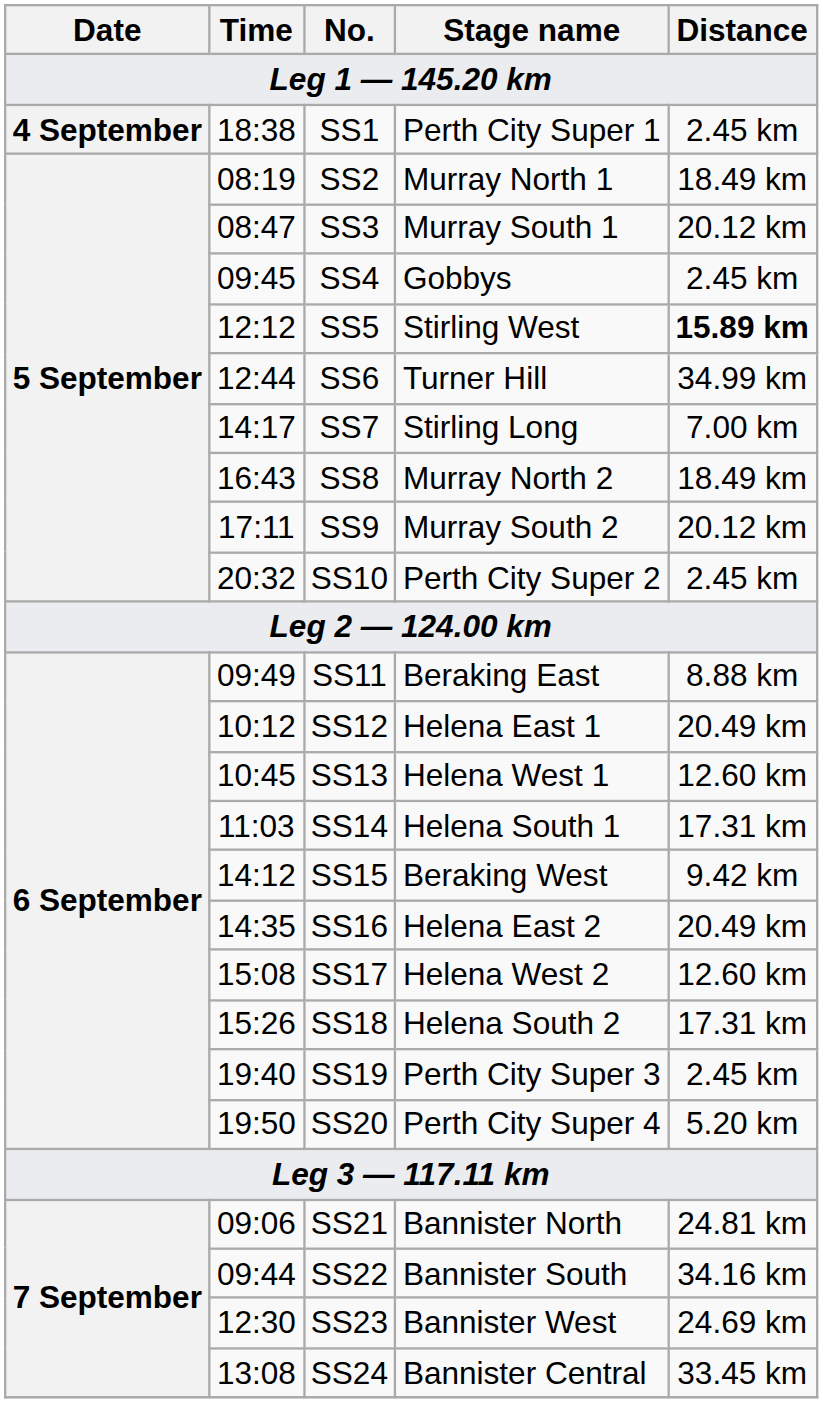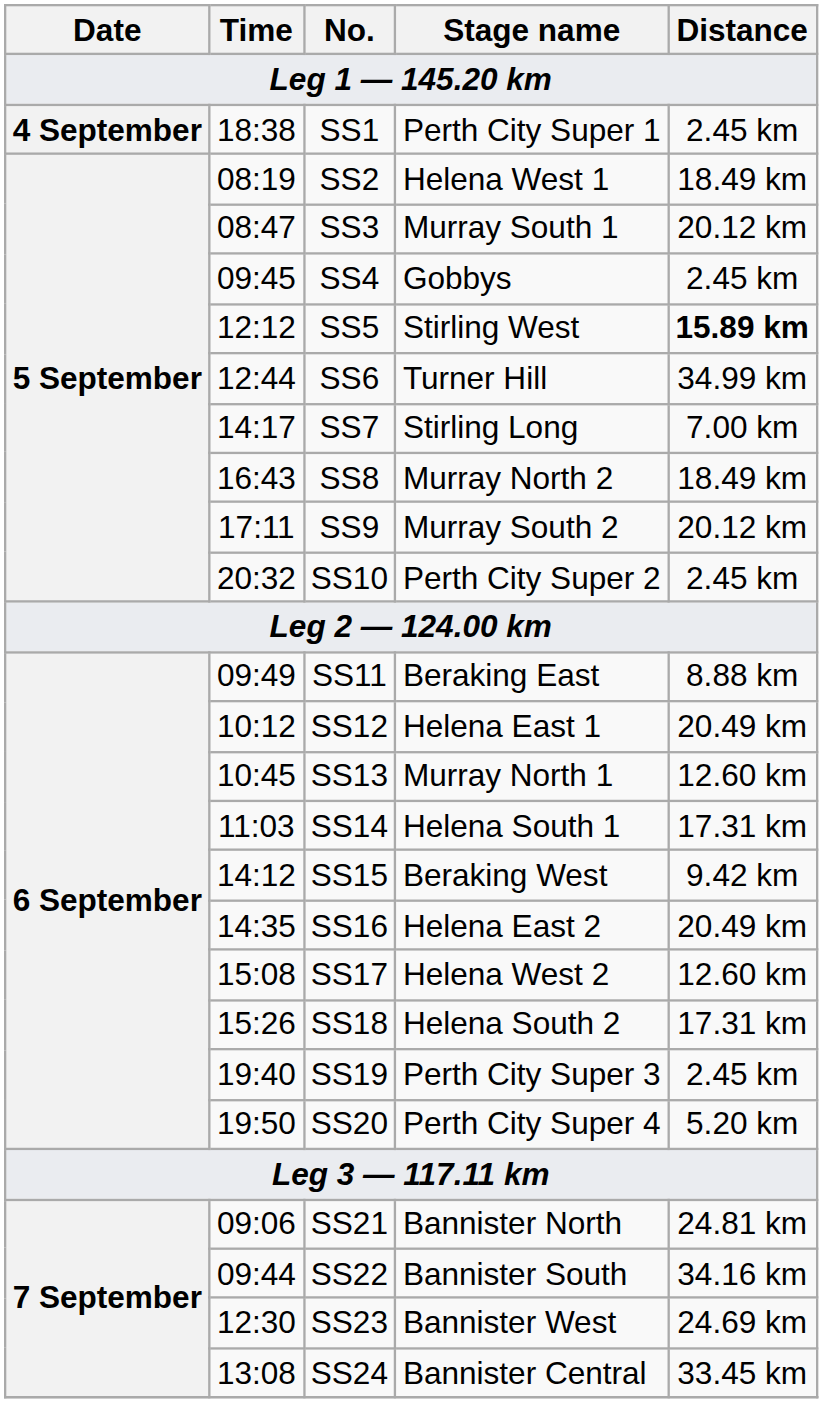SS2 | Stage name: Murray North 1 -> Helena West 1
SS13 | Stage name: Helena West 1 -> Murray North 1
